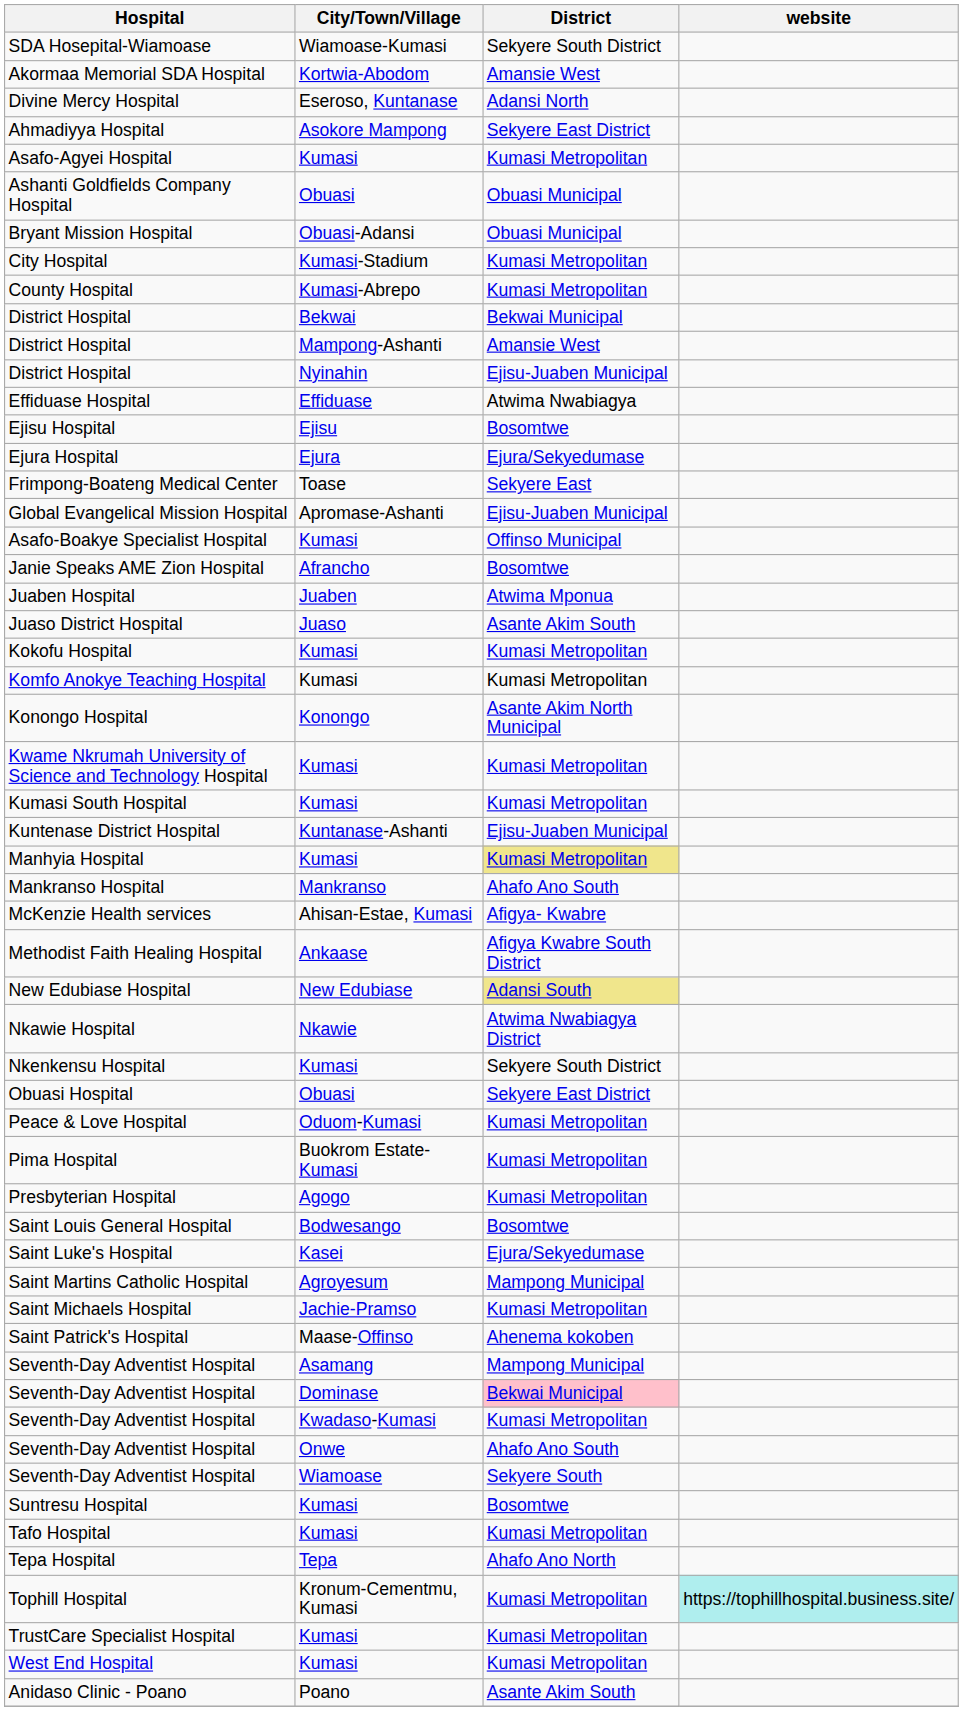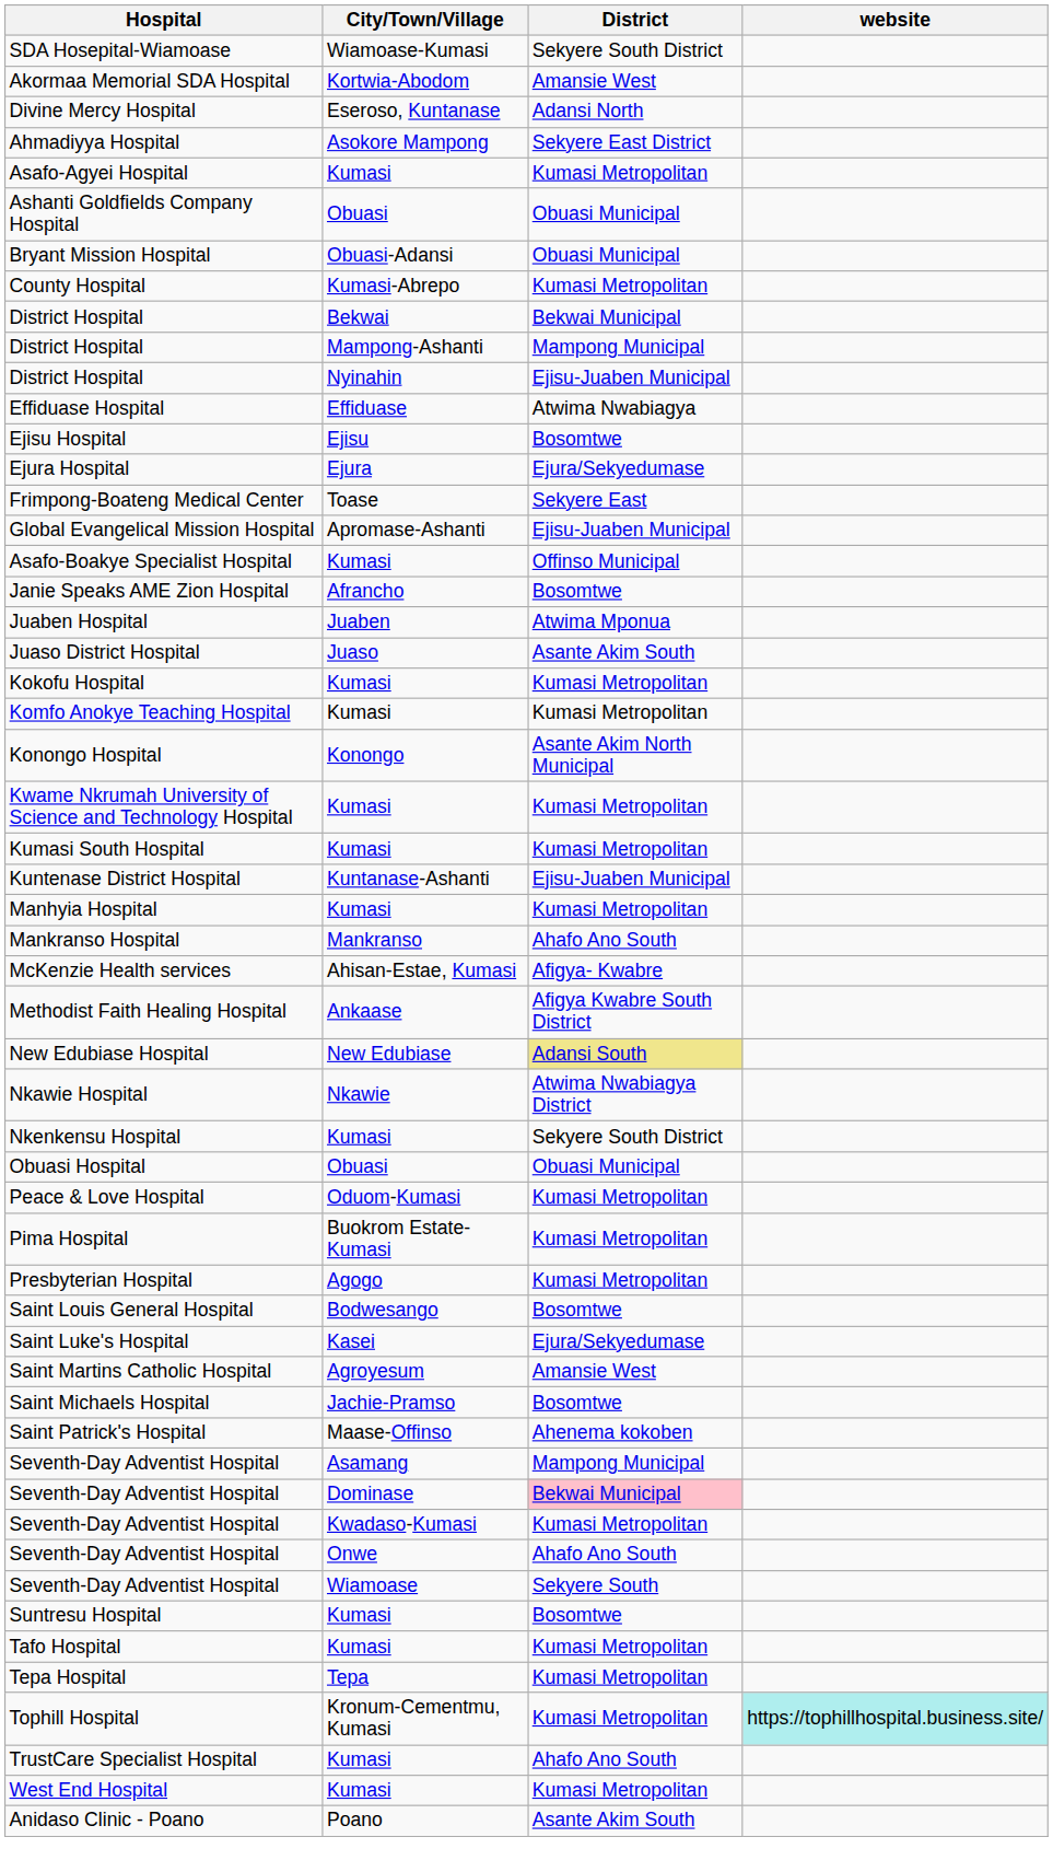- row: City Hospital | Kumasi-Stadium | Kumasi Metropolitan
District Hospital / Mampong-Ashanti | District: Amansie West -> Mampong Municipal
Manhyia Hospital | District: khaki background -> no background
Obuasi Hospital | District: Sekyere East District -> Obuasi Municipal
Saint Martins Catholic Hospital | District: Mampong Municipal -> Amansie West
Saint Michaels Hospital | District: Kumasi Metropolitan -> Bosomtwe
Tepa Hospital | District: Ahafo Ano North -> Kumasi Metropolitan
TrustCare Specialist Hospital | District: Kumasi Metropolitan -> Ahafo Ano South
